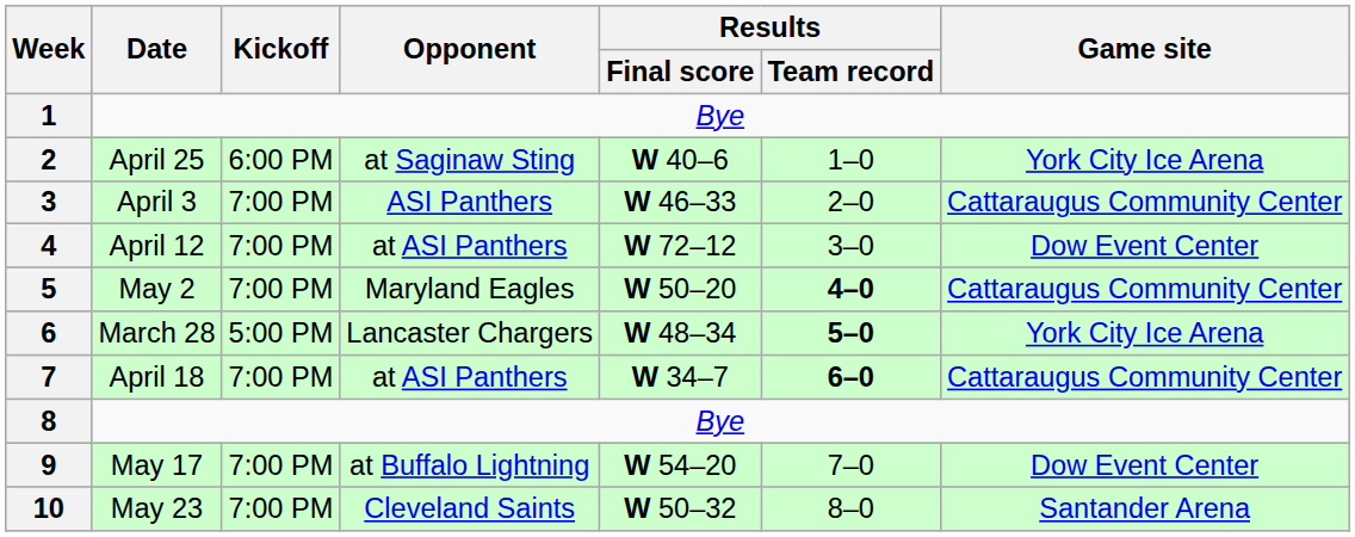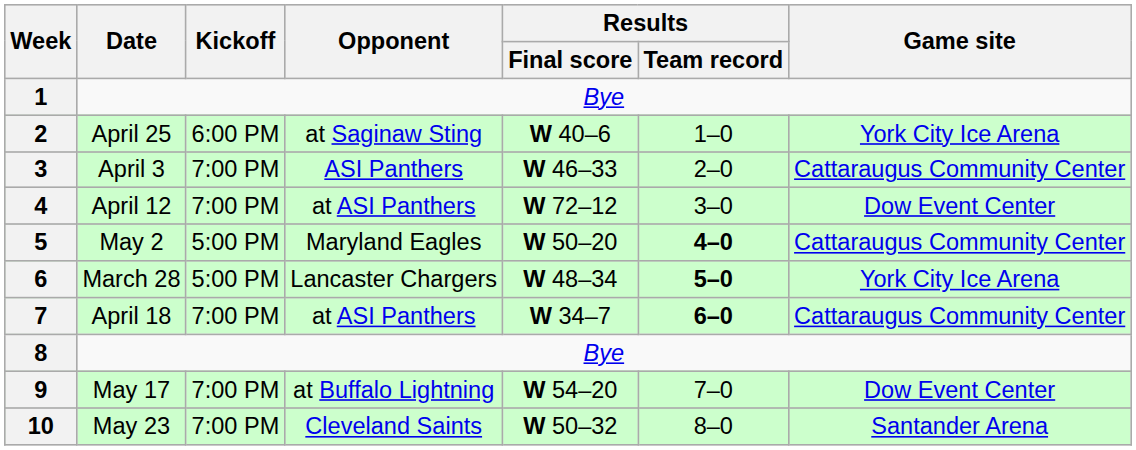5 | Kickoff: 7:00 PM -> 5:00 PM
